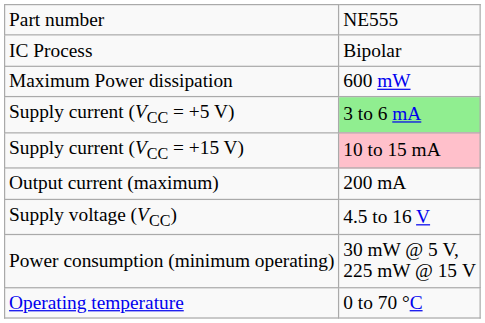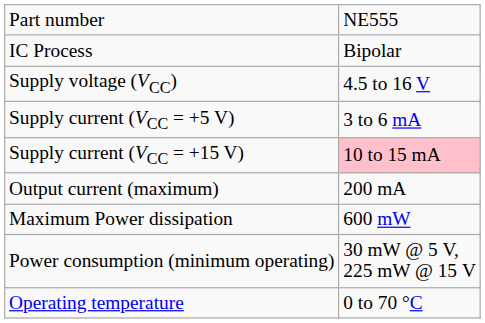rows swapped: Supply voltage (VCC) <-> Maximum Power dissipation
Supply current (VCC = +5 V) | column 2: lightgreen background -> no background
